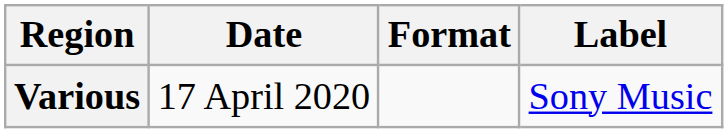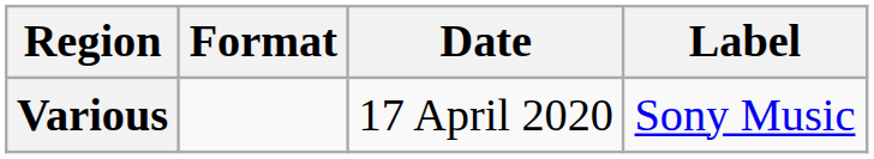columns swapped: Date <-> Format
